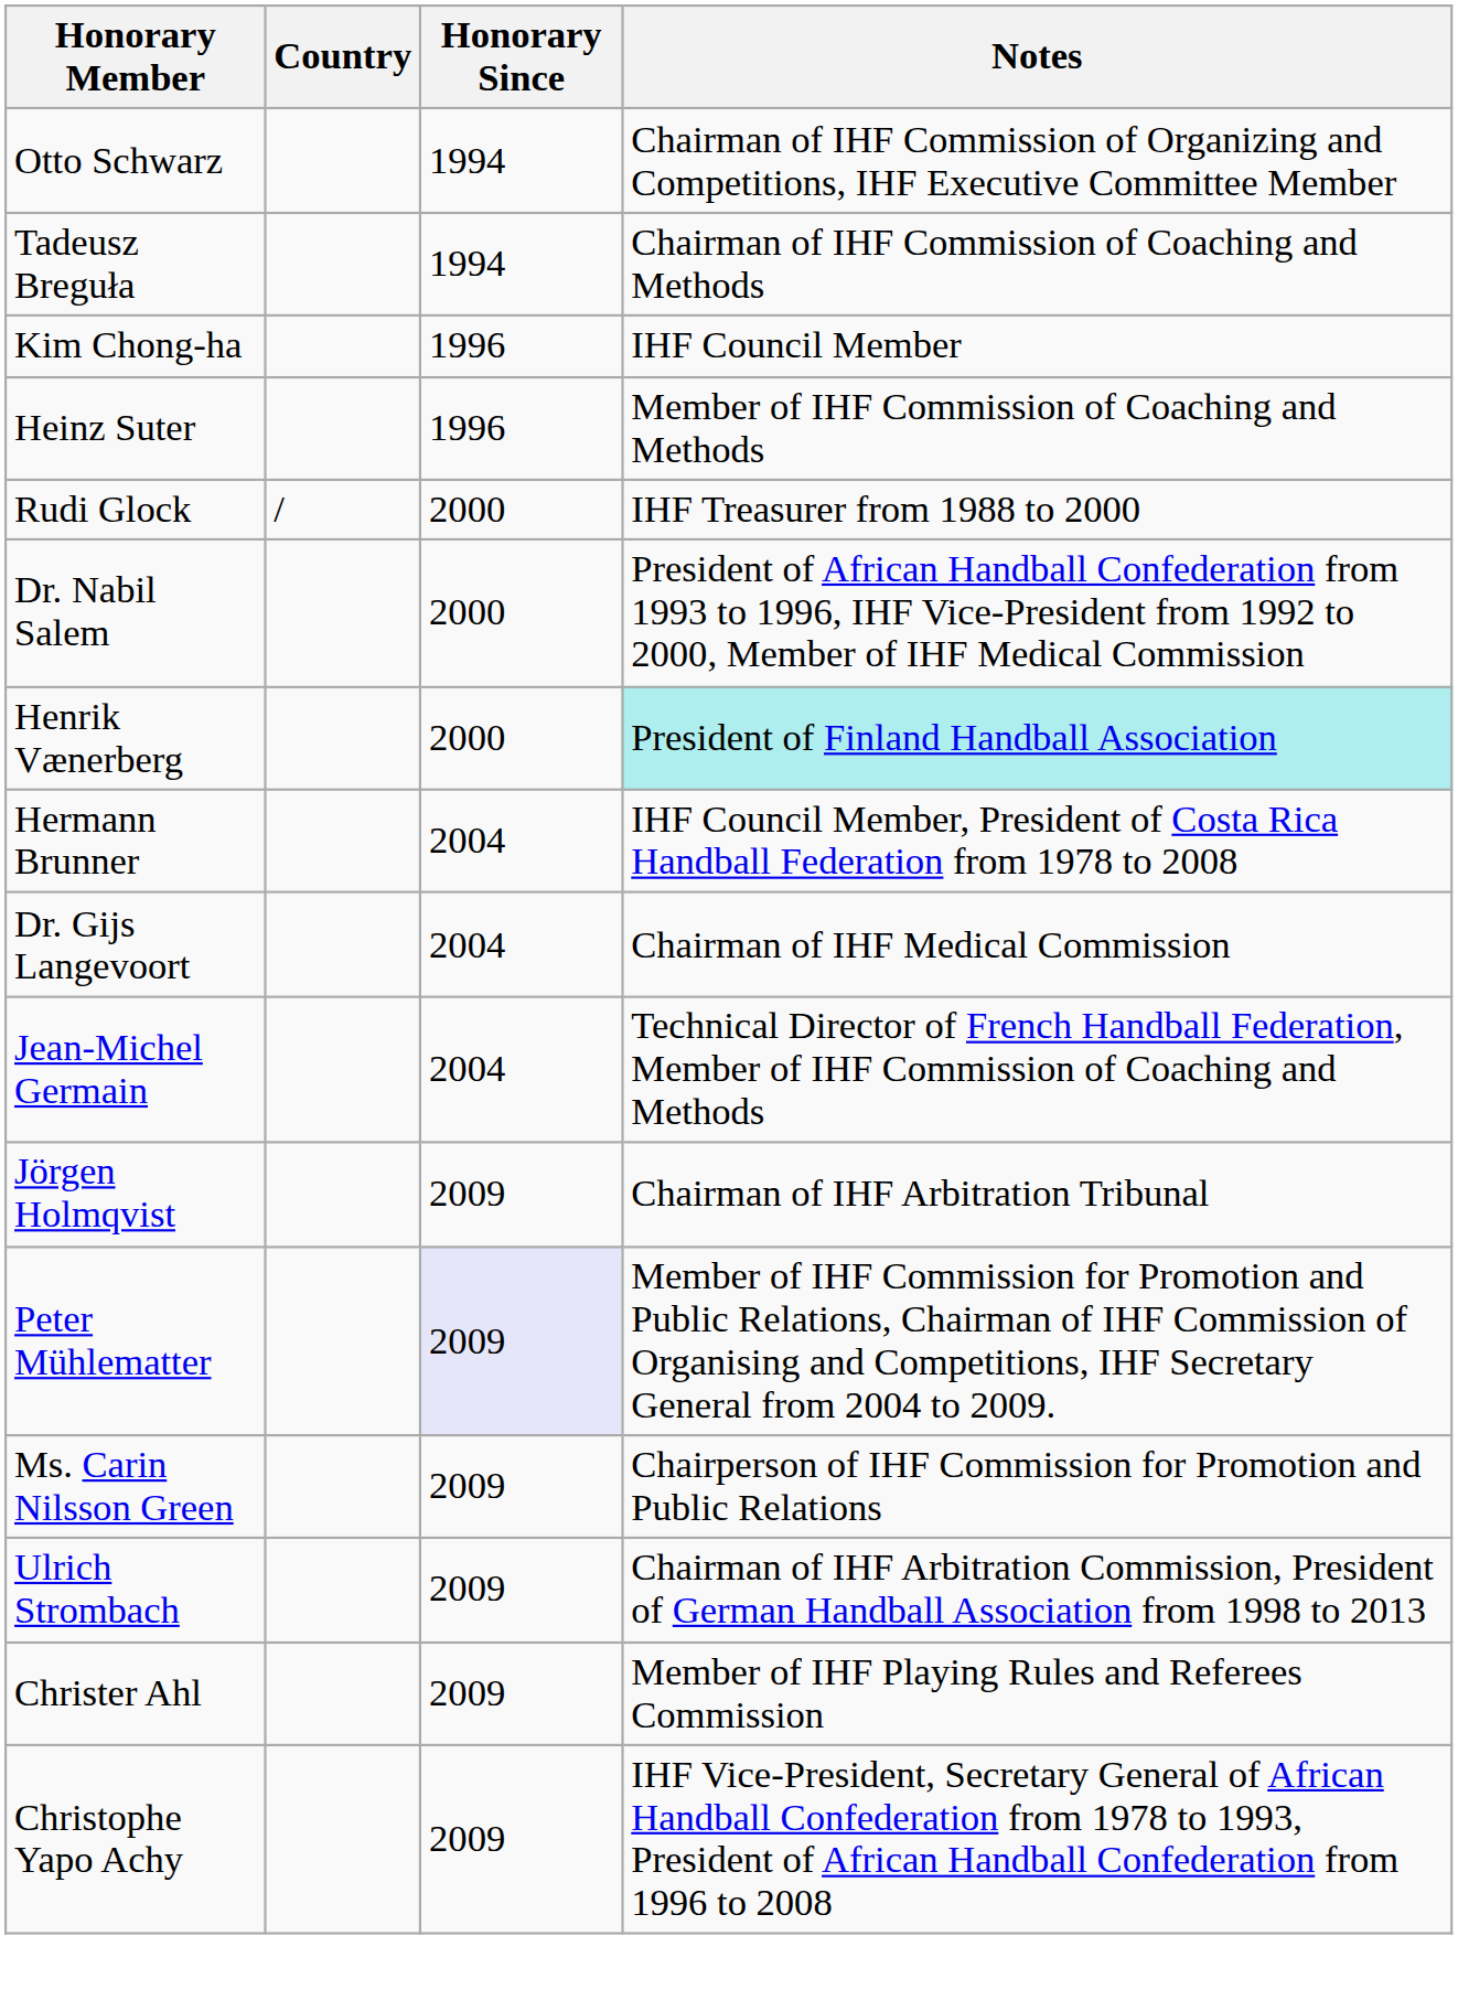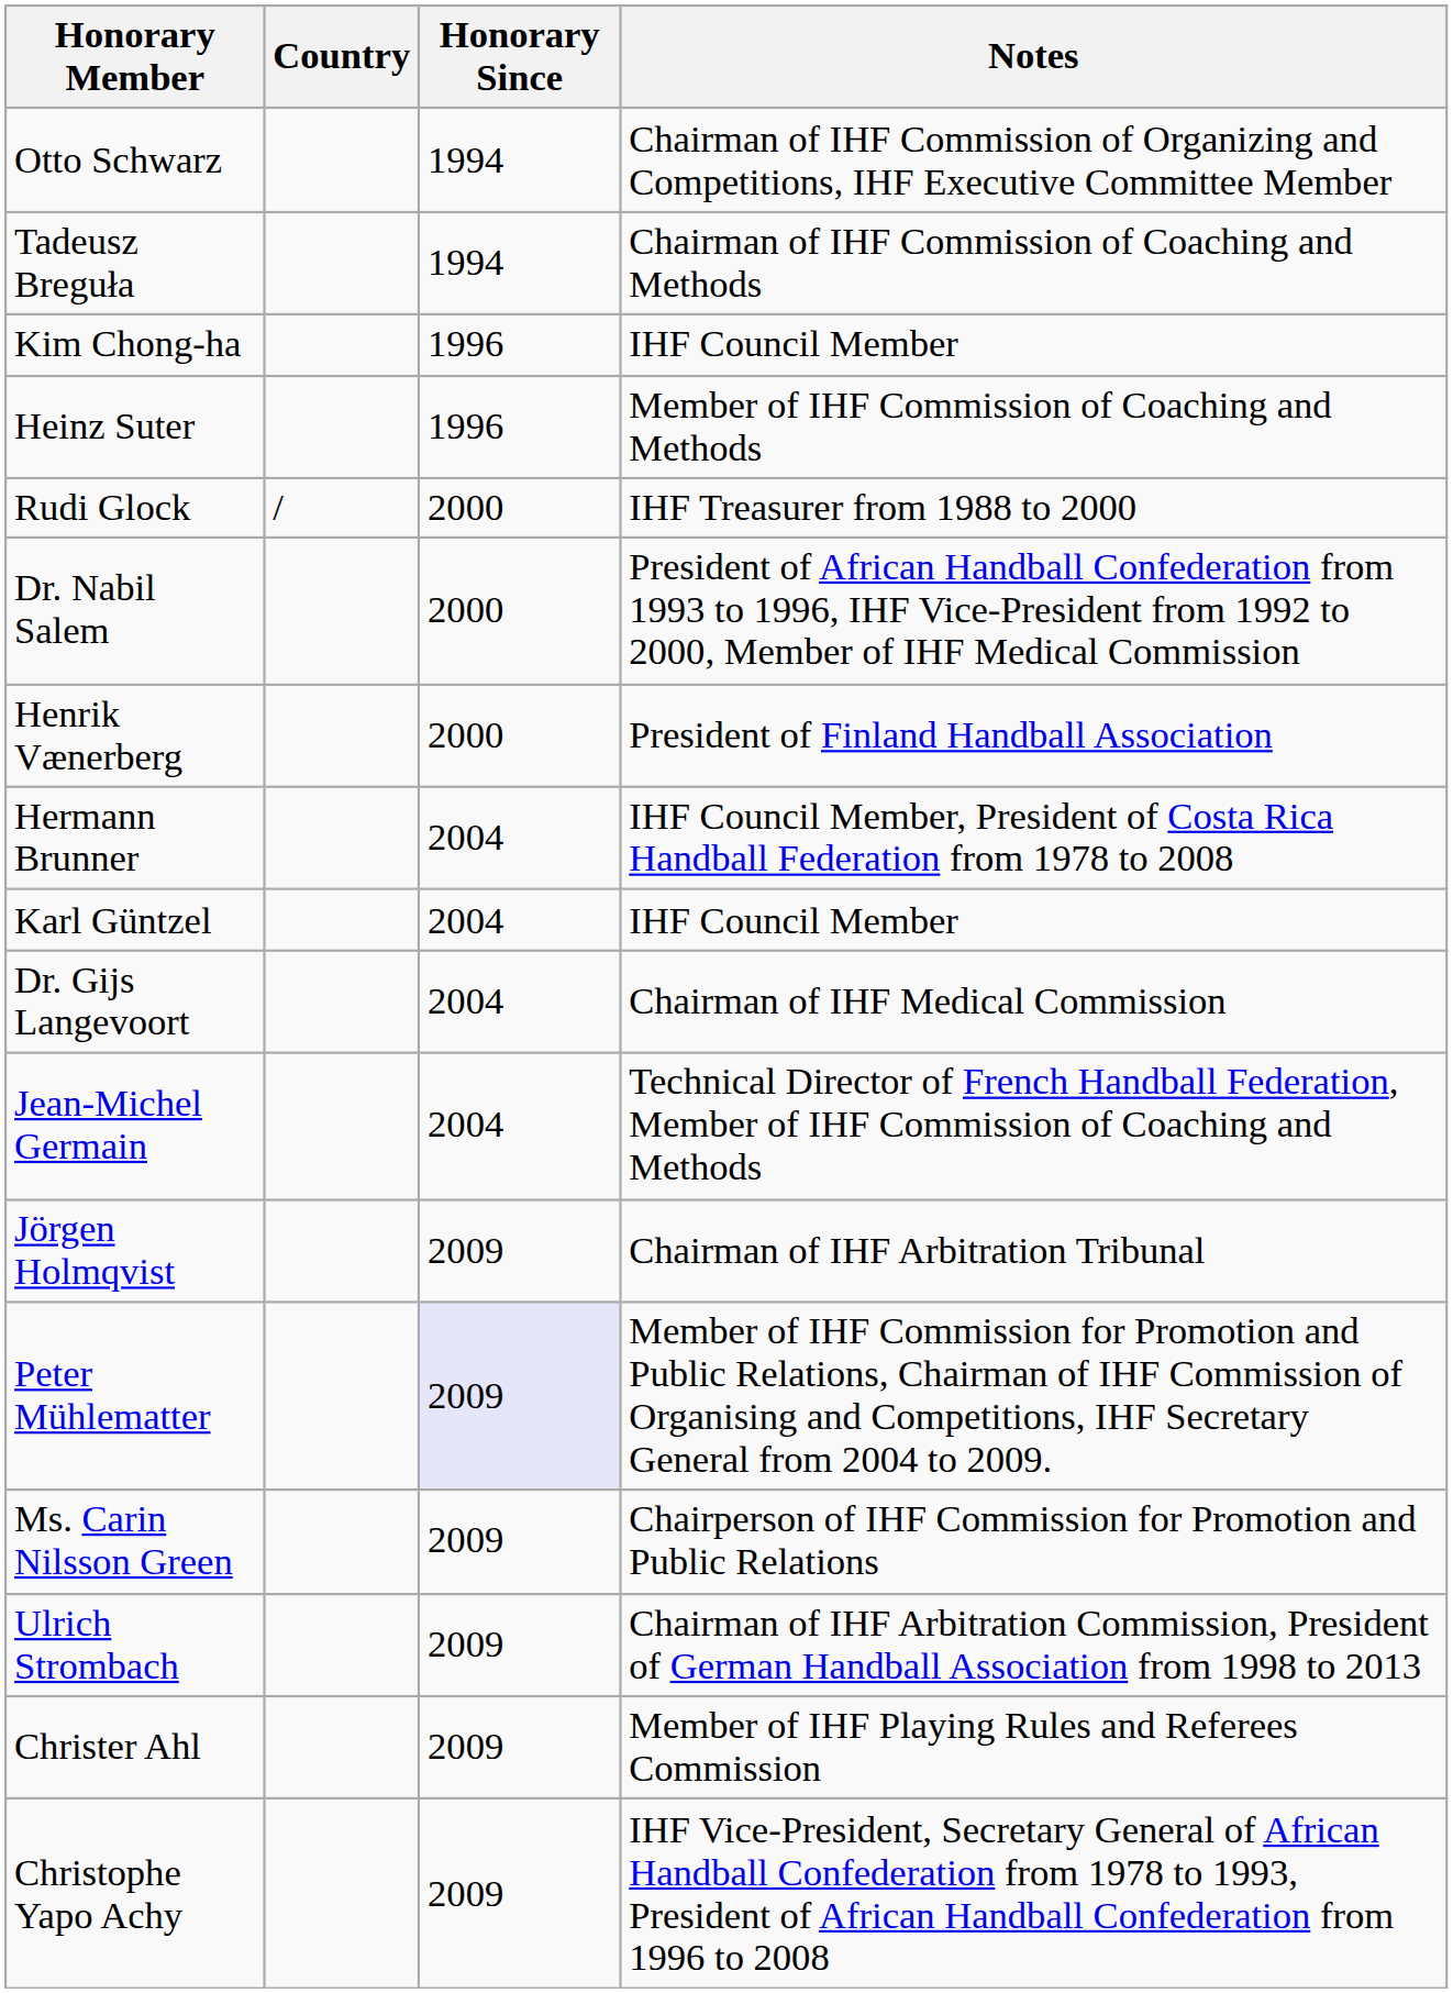Henrik Vænerberg | Notes: paleturquoise background -> no background
+ row: Karl Güntzel | 2004 | IHF Council Member
